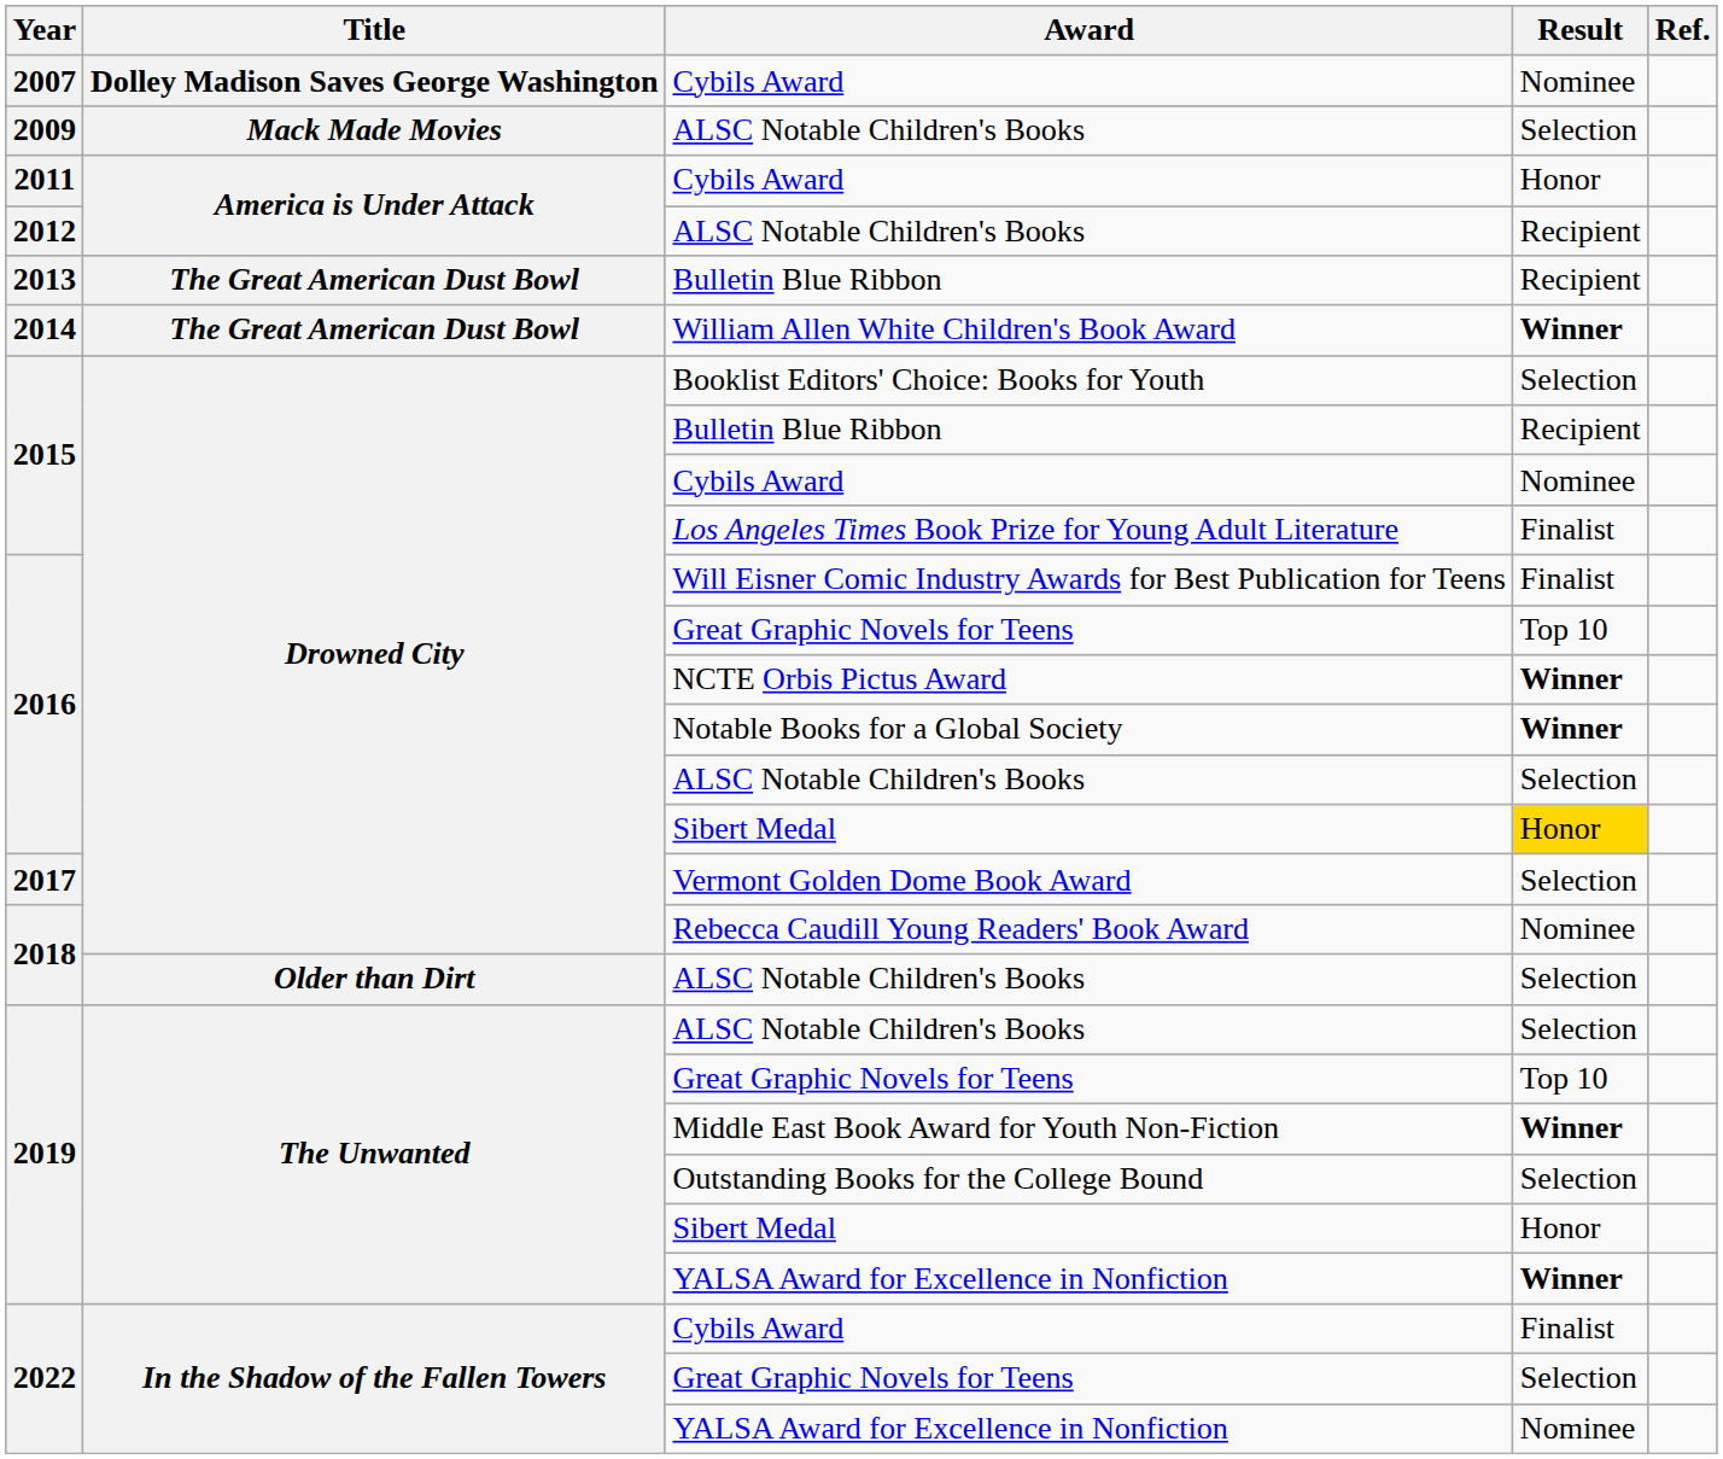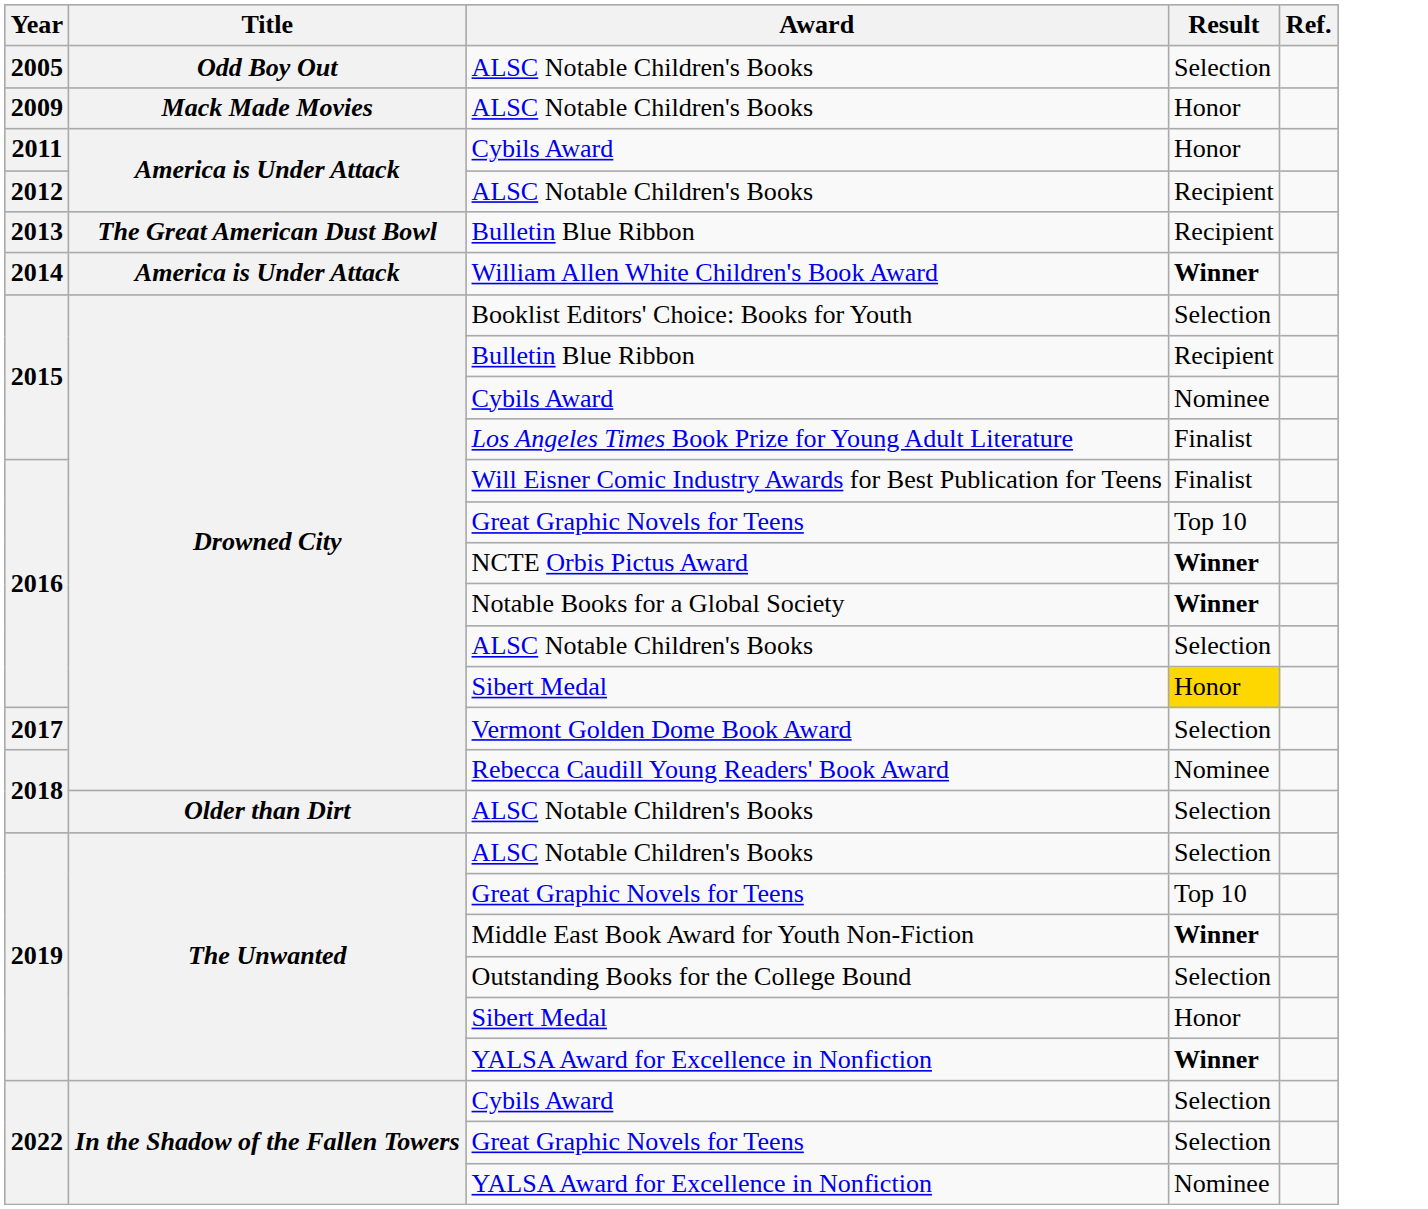+ row: 2005 | Odd Boy Out | ALSC Notable Children's Books | Selection
- row: 2007 | Dolley Madison Saves George Washington | Cybils Award | Nominee
2009 / ALSC Notable Children's Books | Result: Selection -> Honor
William Allen White Children's Book Award | Title: The Great American Dust Bowl -> America is Under Attack
2022 / Cybils Award | Result: Finalist -> Selection
